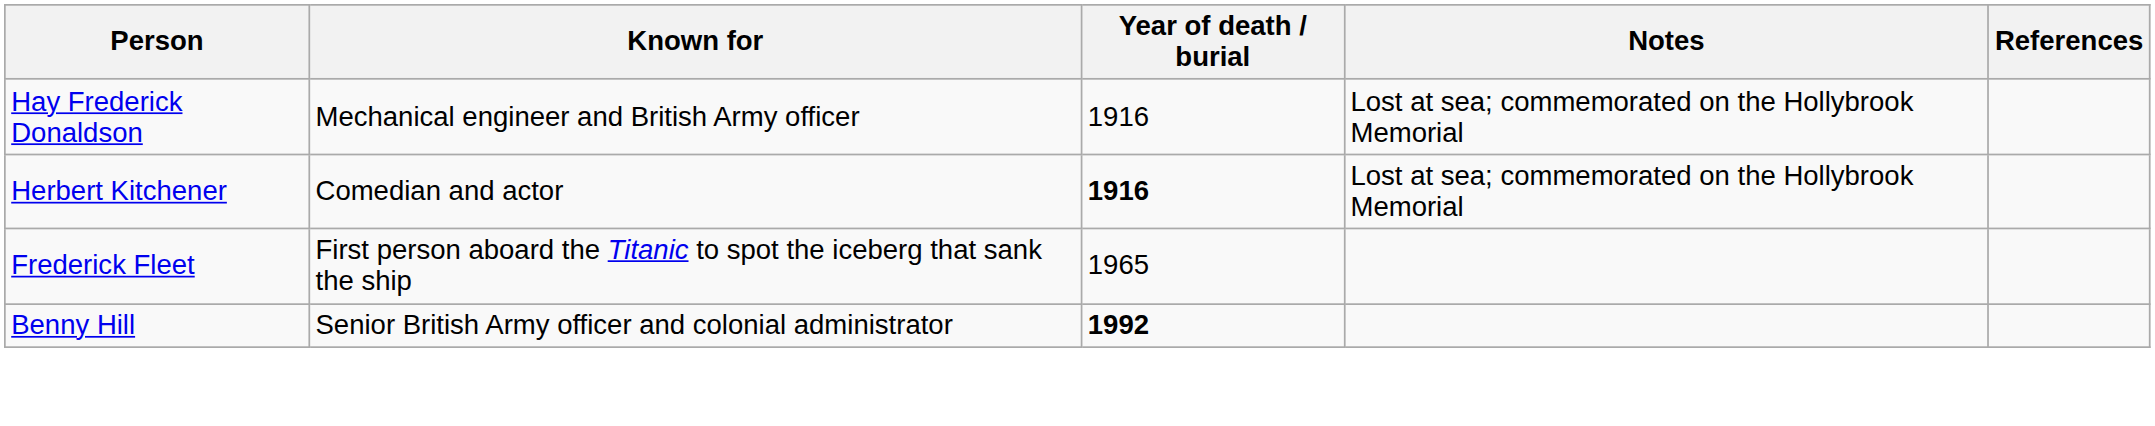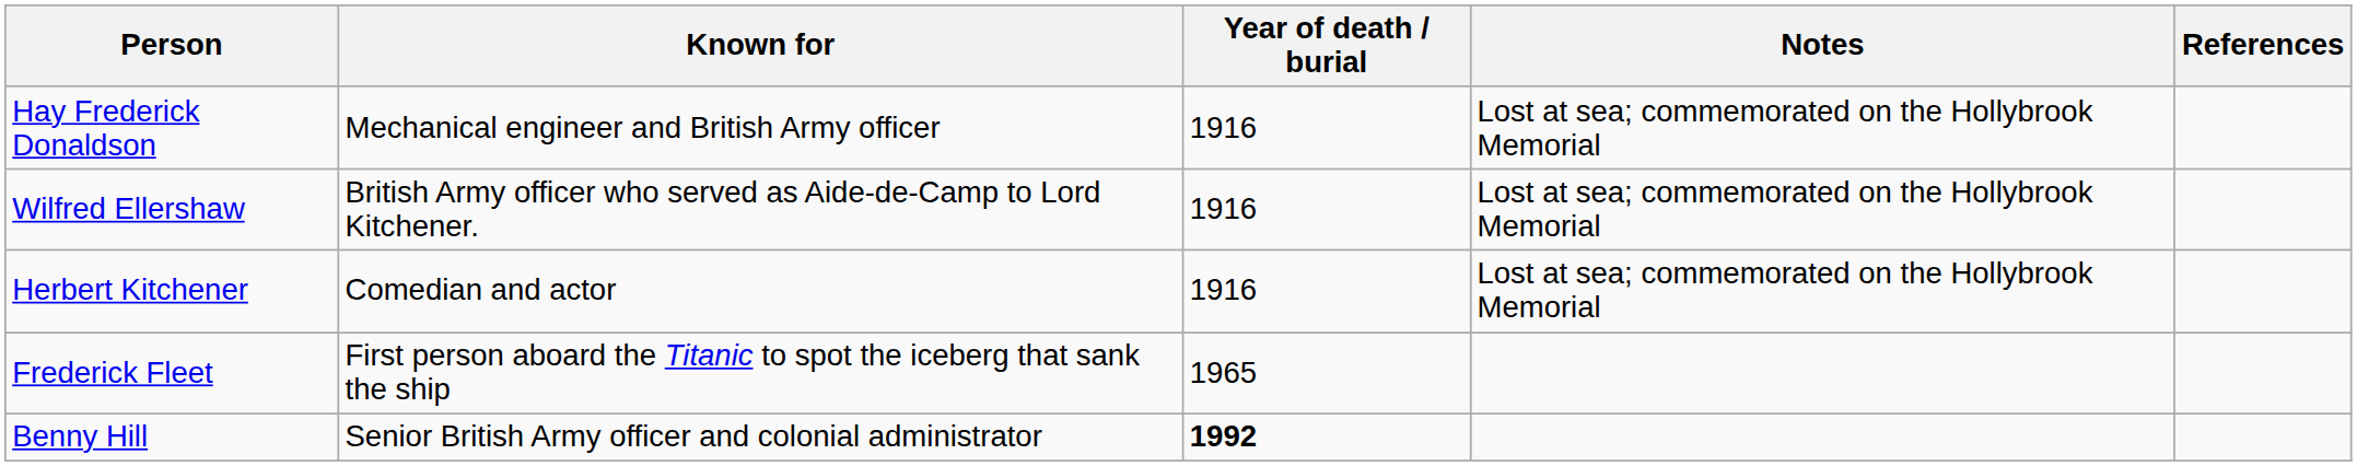+ row: Wilfred Ellershaw | British Army officer who served as Aide-de-Camp to Lord Kitchener. | 1916 | Lost at sea; commemorated on the Hollybrook Memorial
Herbert Kitchener | Year of death / burial: bold -> normal
